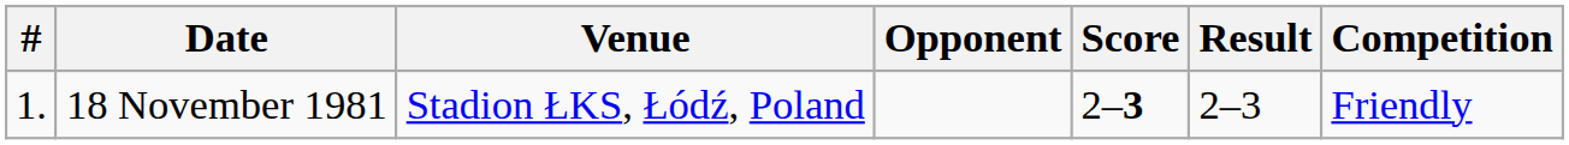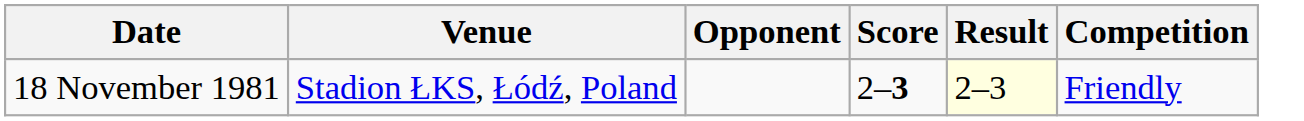- column: # | 1.
18 November 1981 | Result: no background -> lightyellow background
